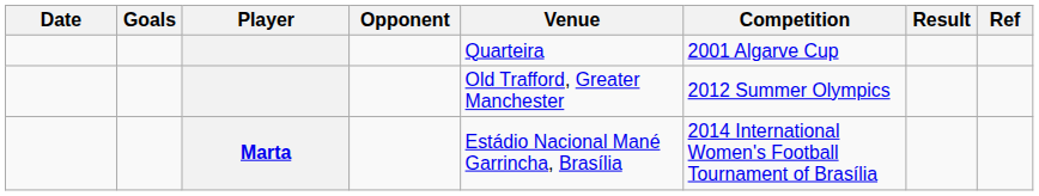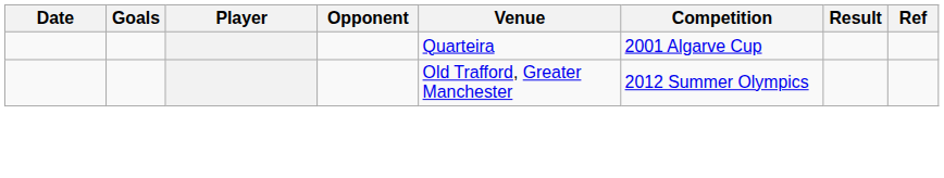- row: Marta | Estádio Nacional Mané Garrincha, Brasília | 2014 International Women's Football Tournament of Brasília
